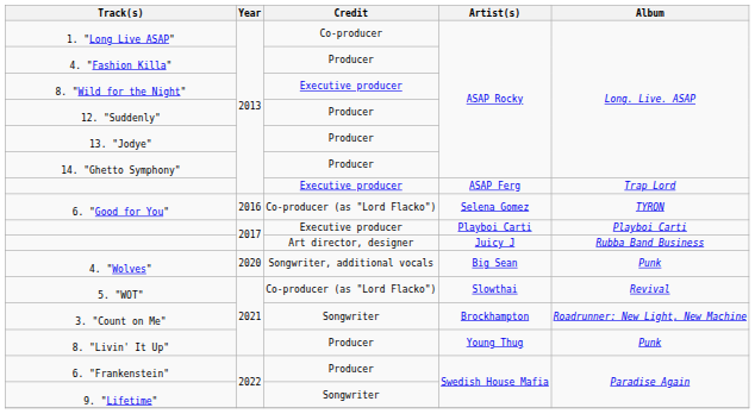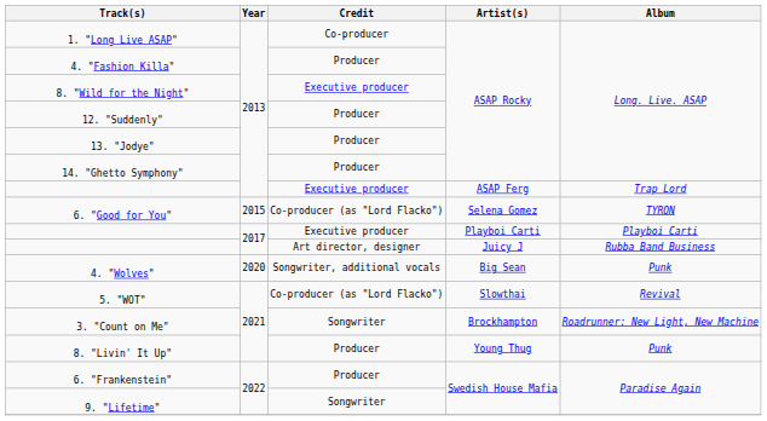6. "Good for You" | Year: 2016 -> 2015
